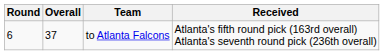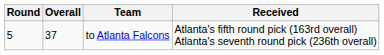to Atlanta Falcons | Round: 6 -> 5
